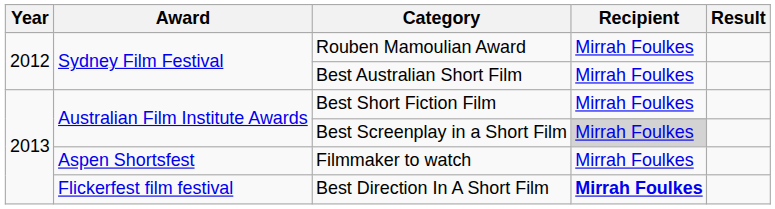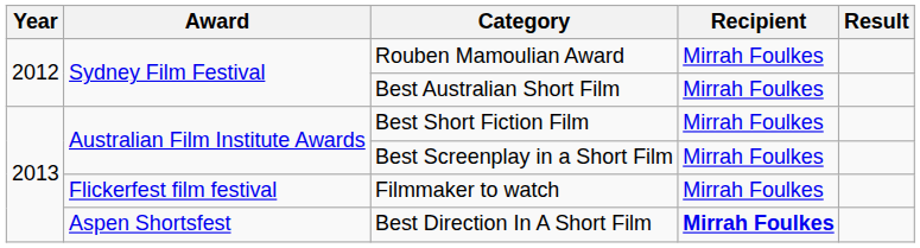Best Screenplay in a Short Film | Recipient: lightgrey background -> no background
Filmmaker to watch | Award: Aspen Shortsfest -> Flickerfest film festival
Best Direction In A Short Film | Award: Flickerfest film festival -> Aspen Shortsfest
